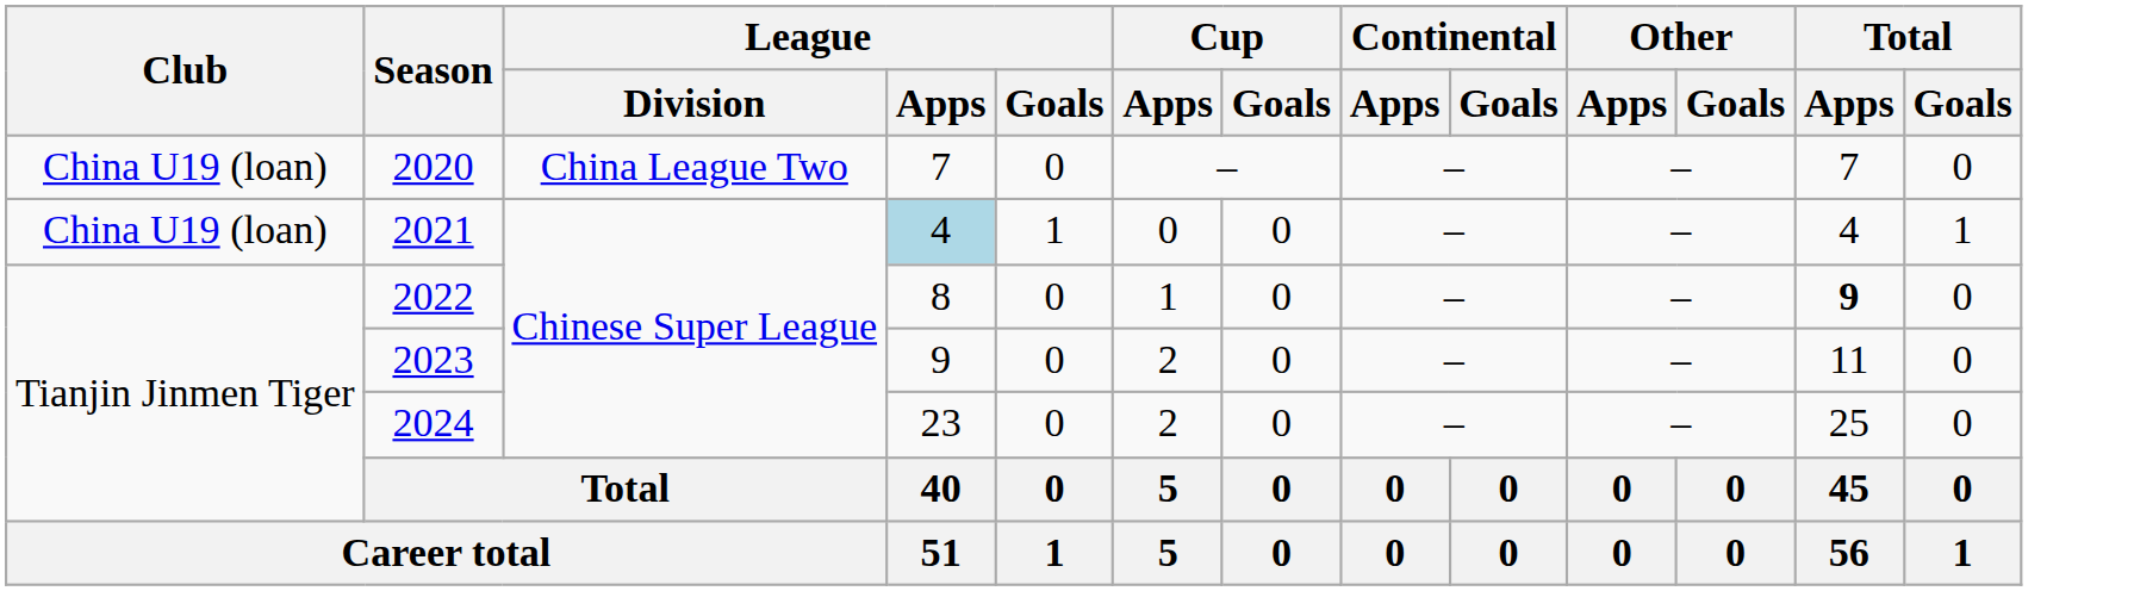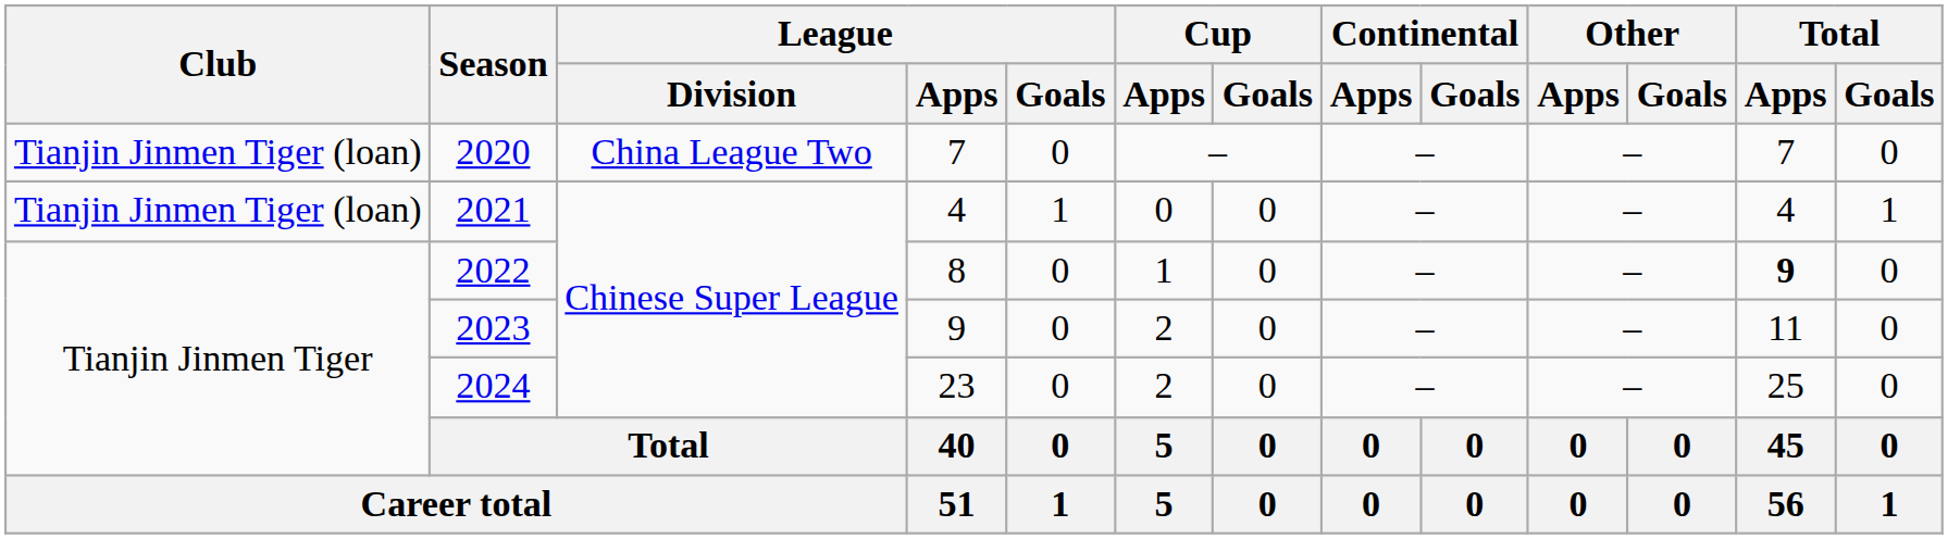2020 | Club: China U19 (loan) -> Tianjin Jinmen Tiger (loan)
2021 | Club: China U19 (loan) -> Tianjin Jinmen Tiger (loan)
2021 | League / Apps: lightblue background -> no background
